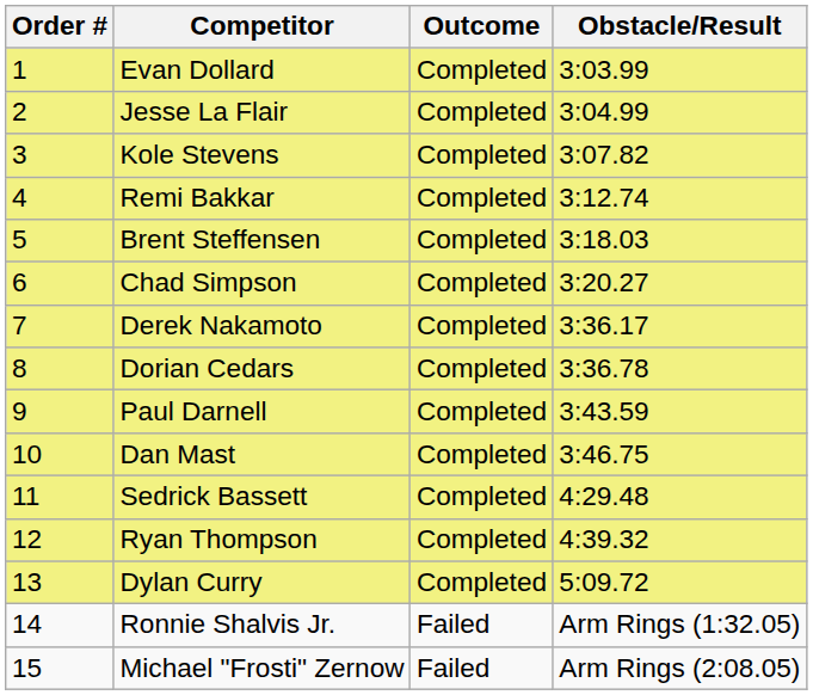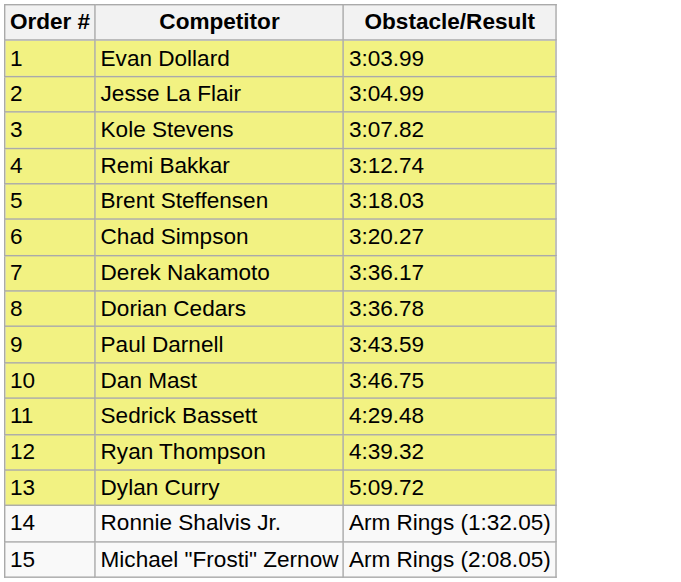- column: Outcome | Completed | Completed | Completed | Completed | Completed | Completed | Completed | Completed | Completed | Completed | Completed | Completed | Completed | Failed | Failed
